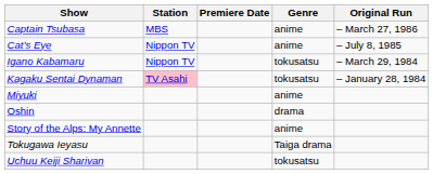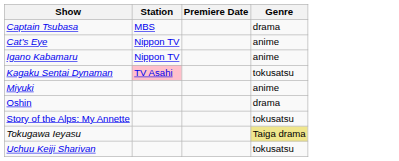- column: Original Run | – March 27, 1986 | – July 8, 1985 | – March 29, 1984 | – January 28, 1984
Captain Tsubasa | Genre: anime -> drama
Igano Kabamaru | Genre: tokusatsu -> anime
Story of the Alps: My Annette | Genre: anime -> tokusatsu
Tokugawa Ieyasu | Genre: no background -> khaki background
